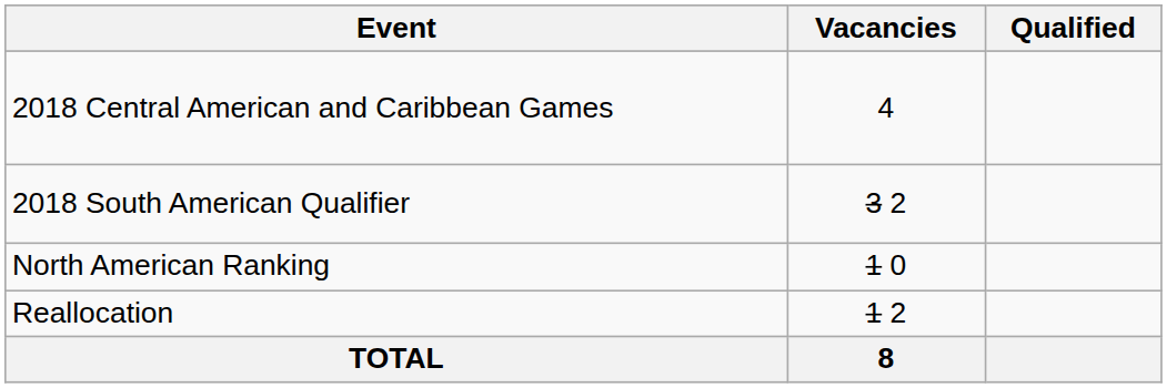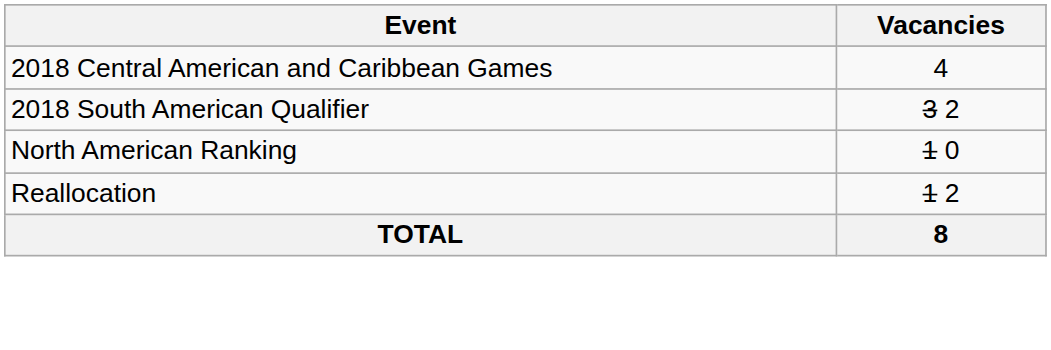- column: Qualified
